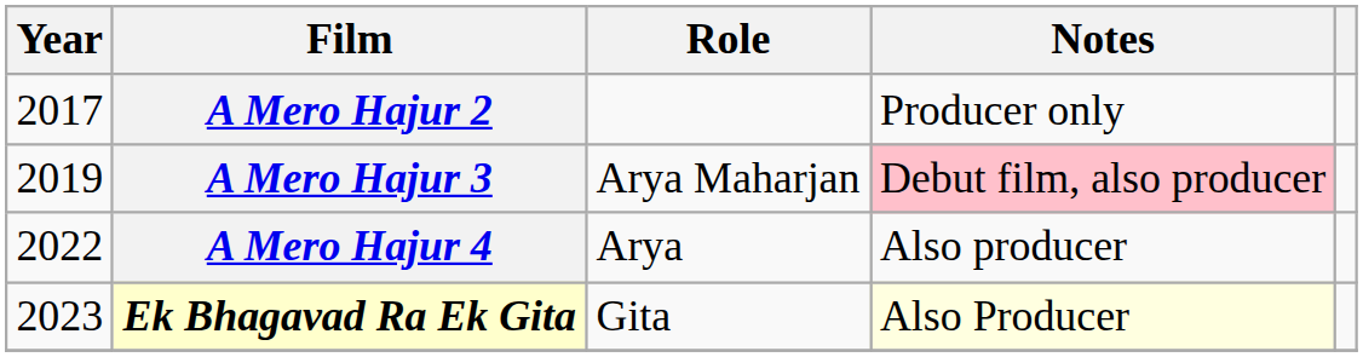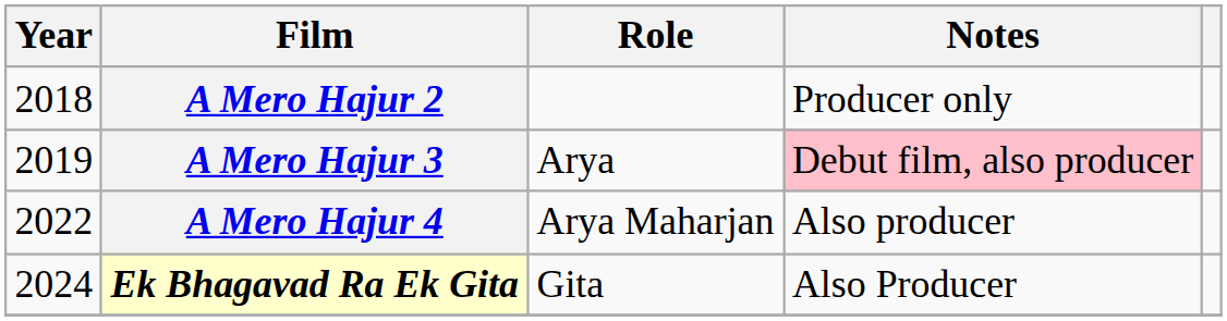A Mero Hajur 2 | Year: 2017 -> 2018
A Mero Hajur 3 | Role: Arya Maharjan -> Arya
A Mero Hajur 4 | Role: Arya -> Arya Maharjan
Ek Bhagavad Ra Ek Gita | Year: 2023 -> 2024
Ek Bhagavad Ra Ek Gita | Notes: lightyellow background -> no background
